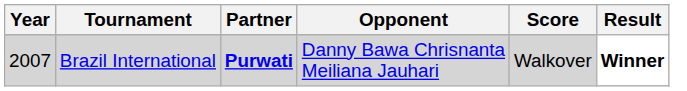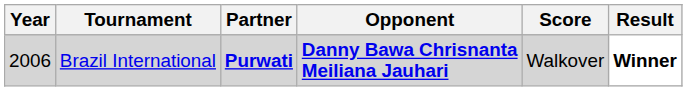Brazil International | Year: 2007 -> 2006
Brazil International | Opponent: normal -> bold
